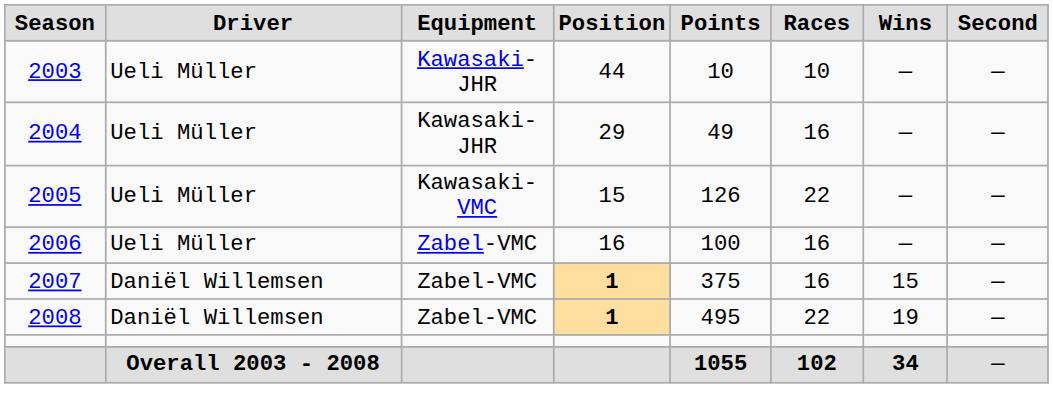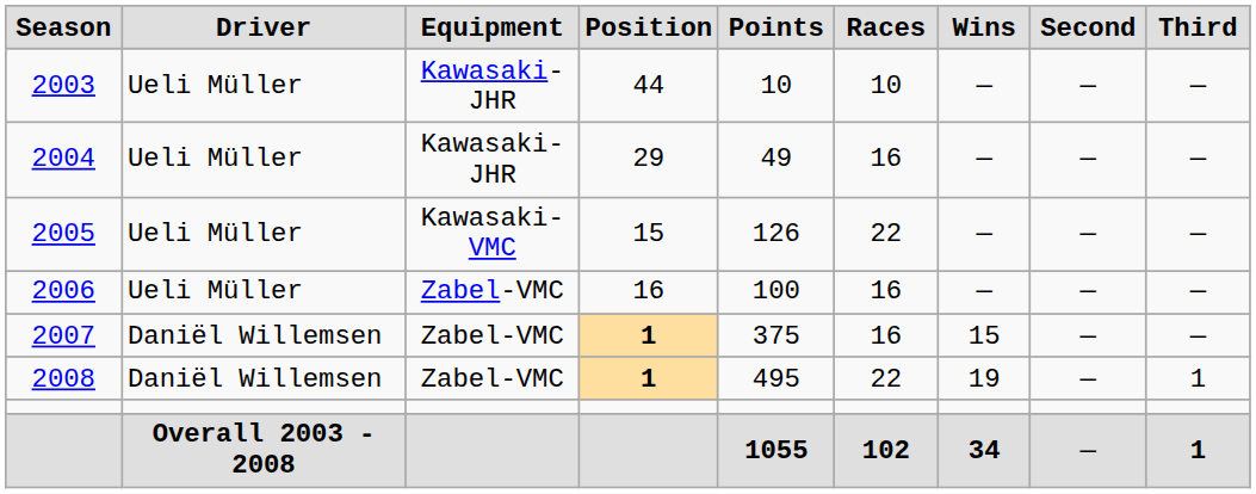+ column: Third | — | — | — | — | — | 1 | 1
